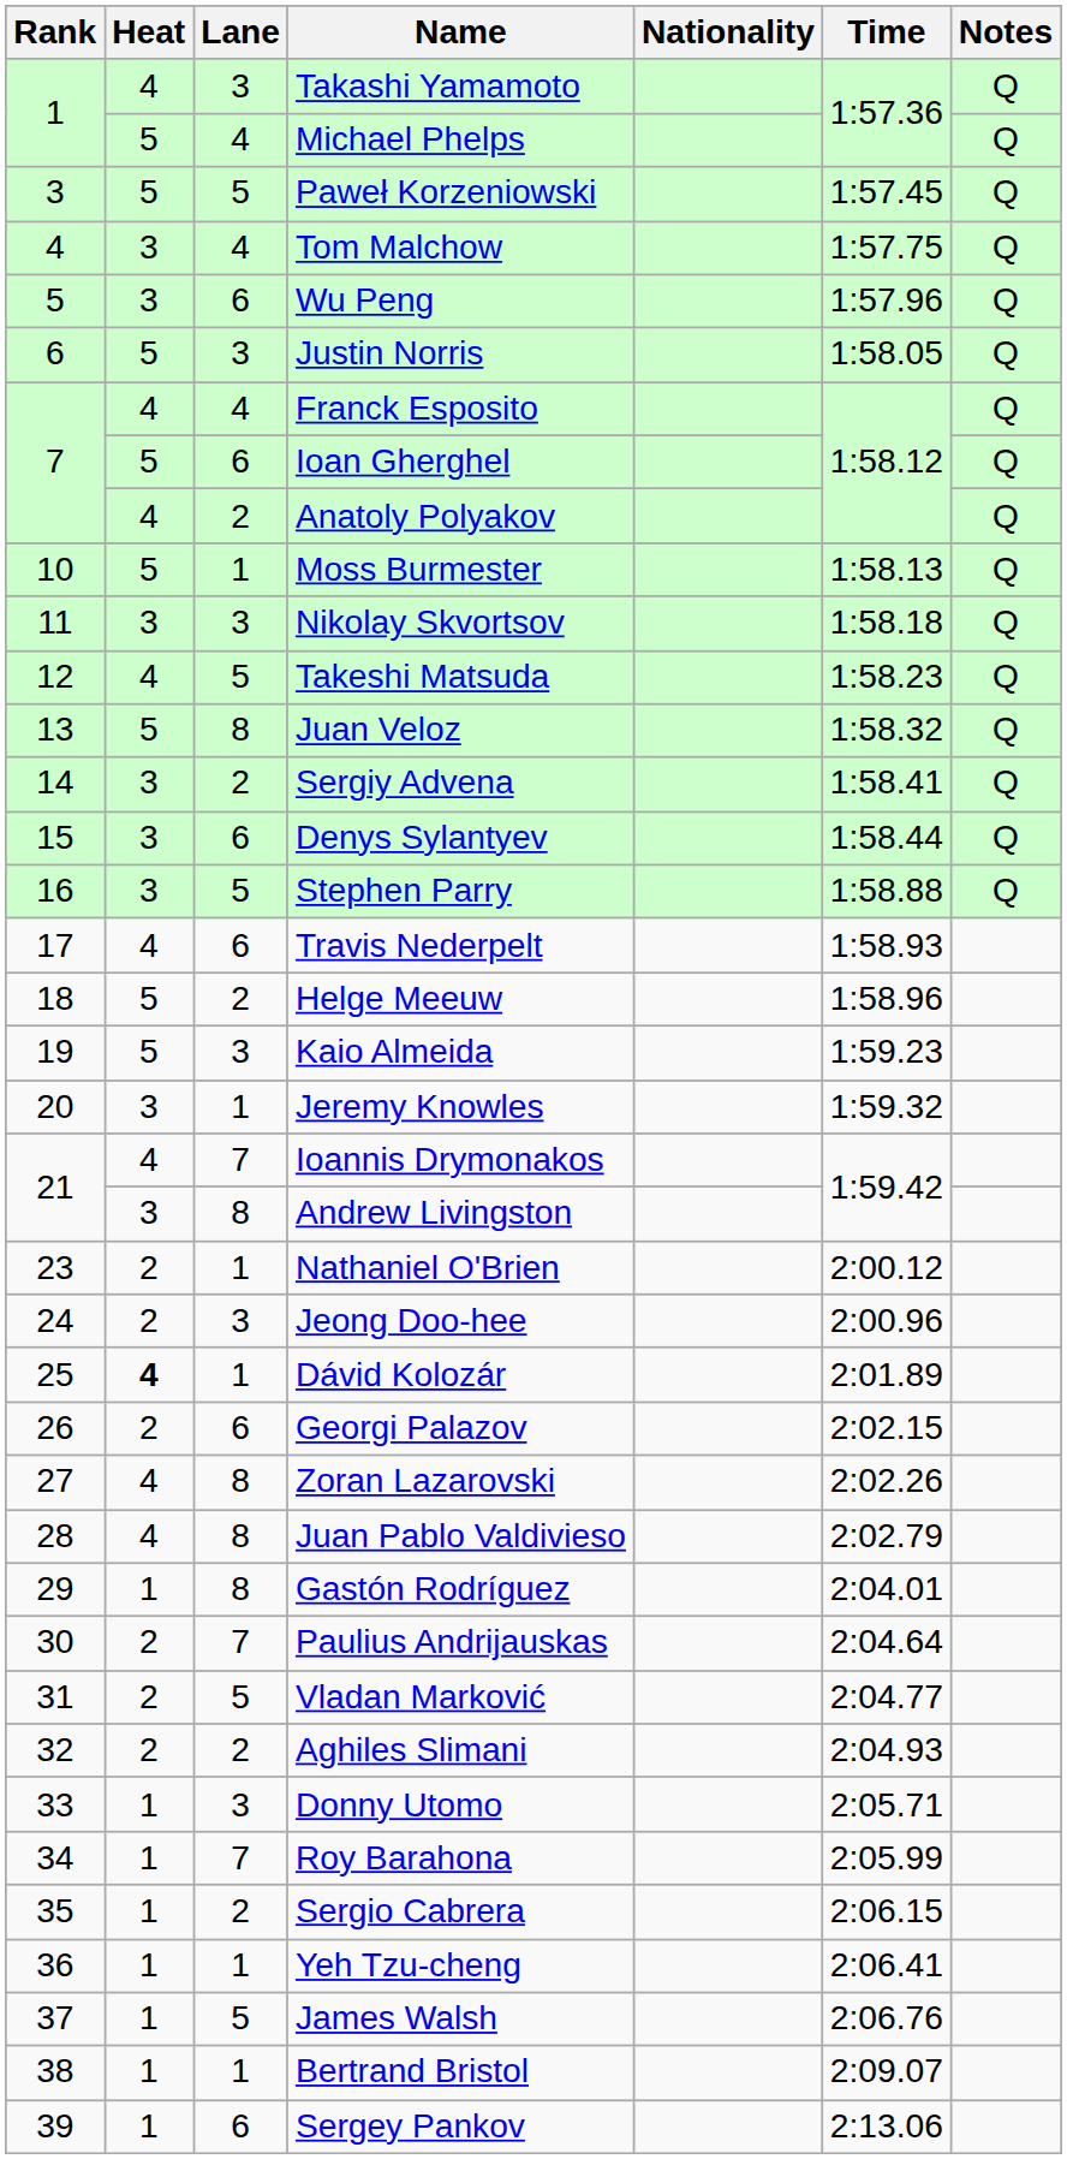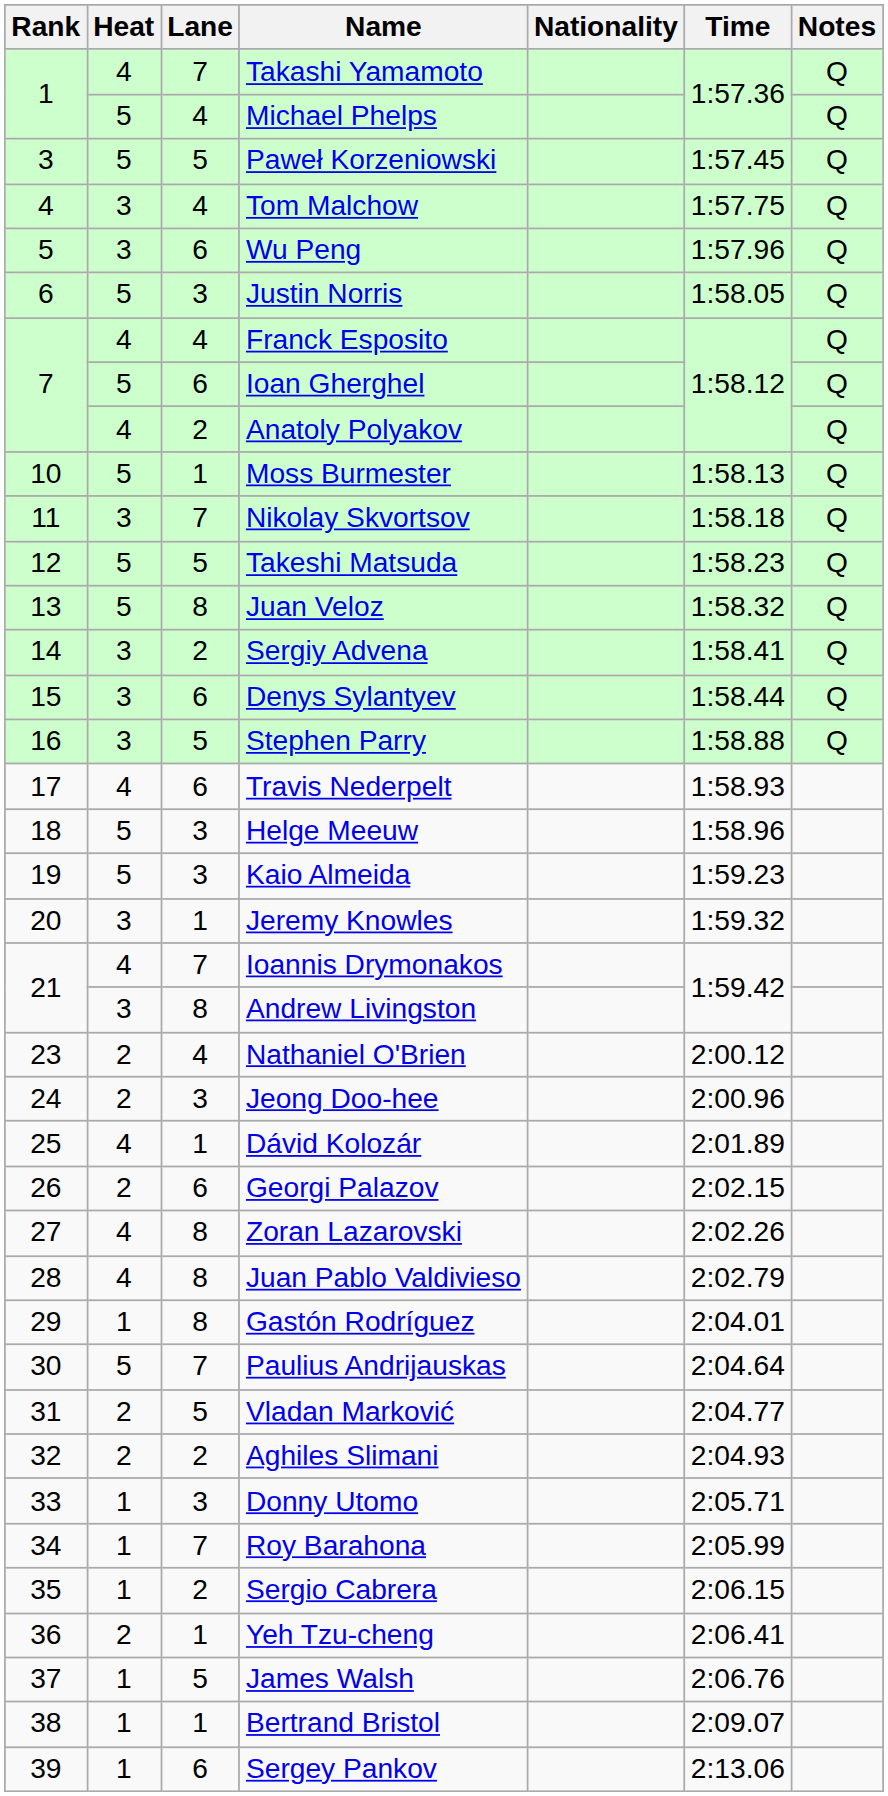Takashi Yamamoto | Lane: 3 -> 7
Nikolay Skvortsov | Lane: 3 -> 7
Takeshi Matsuda | Heat: 4 -> 5
Helge Meeuw | Lane: 2 -> 3
Nathaniel O'Brien | Lane: 1 -> 4
Dávid Kolozár | Heat: bold -> normal
Paulius Andrijauskas | Heat: 2 -> 5
Yeh Tzu-cheng | Heat: 1 -> 2
